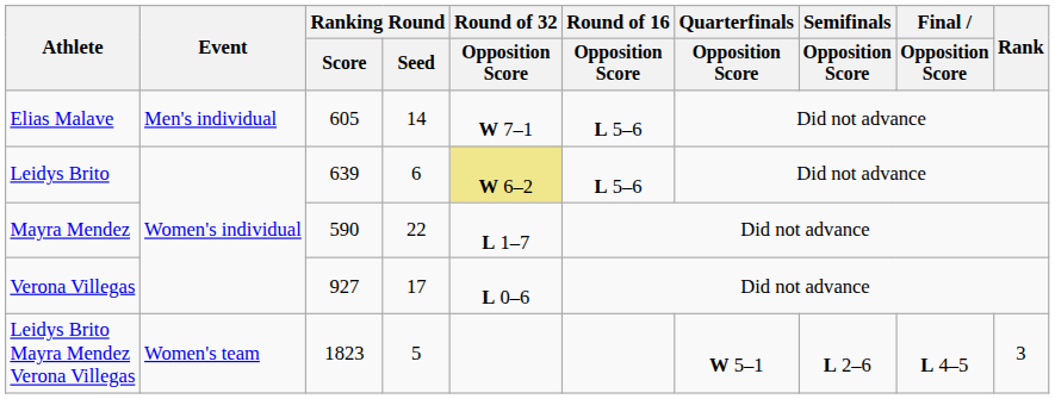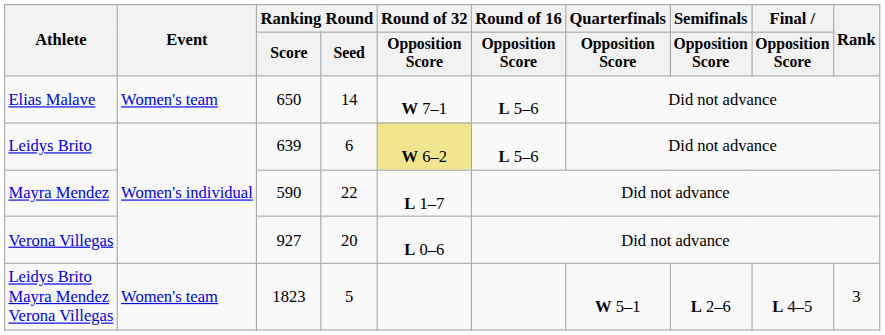Elias Malave | Event: Men's individual -> Women's team
Elias Malave | Ranking Round / Score: 605 -> 650
Verona Villegas | Ranking Round / Seed: 17 -> 20
